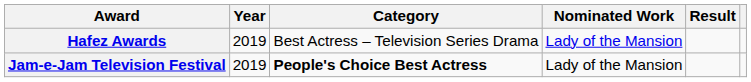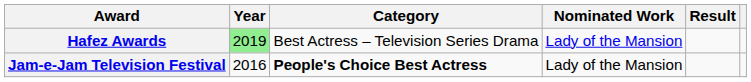Hafez Awards | Year: no background -> lightgreen background
Jam-e-Jam Television Festival | Year: 2019 -> 2016
